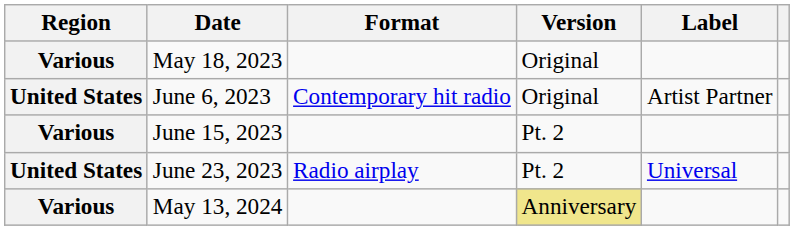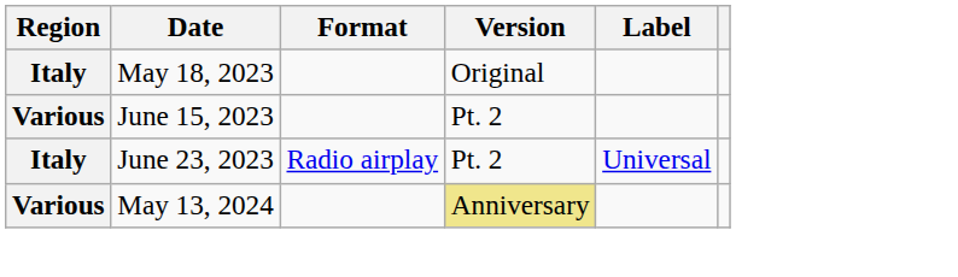May 18, 2023 | Region: Various -> Italy
- row: United States | June 6, 2023 | Contemporary hit radio | Original | Artist Partner
June 23, 2023 | Region: United States -> Italy
